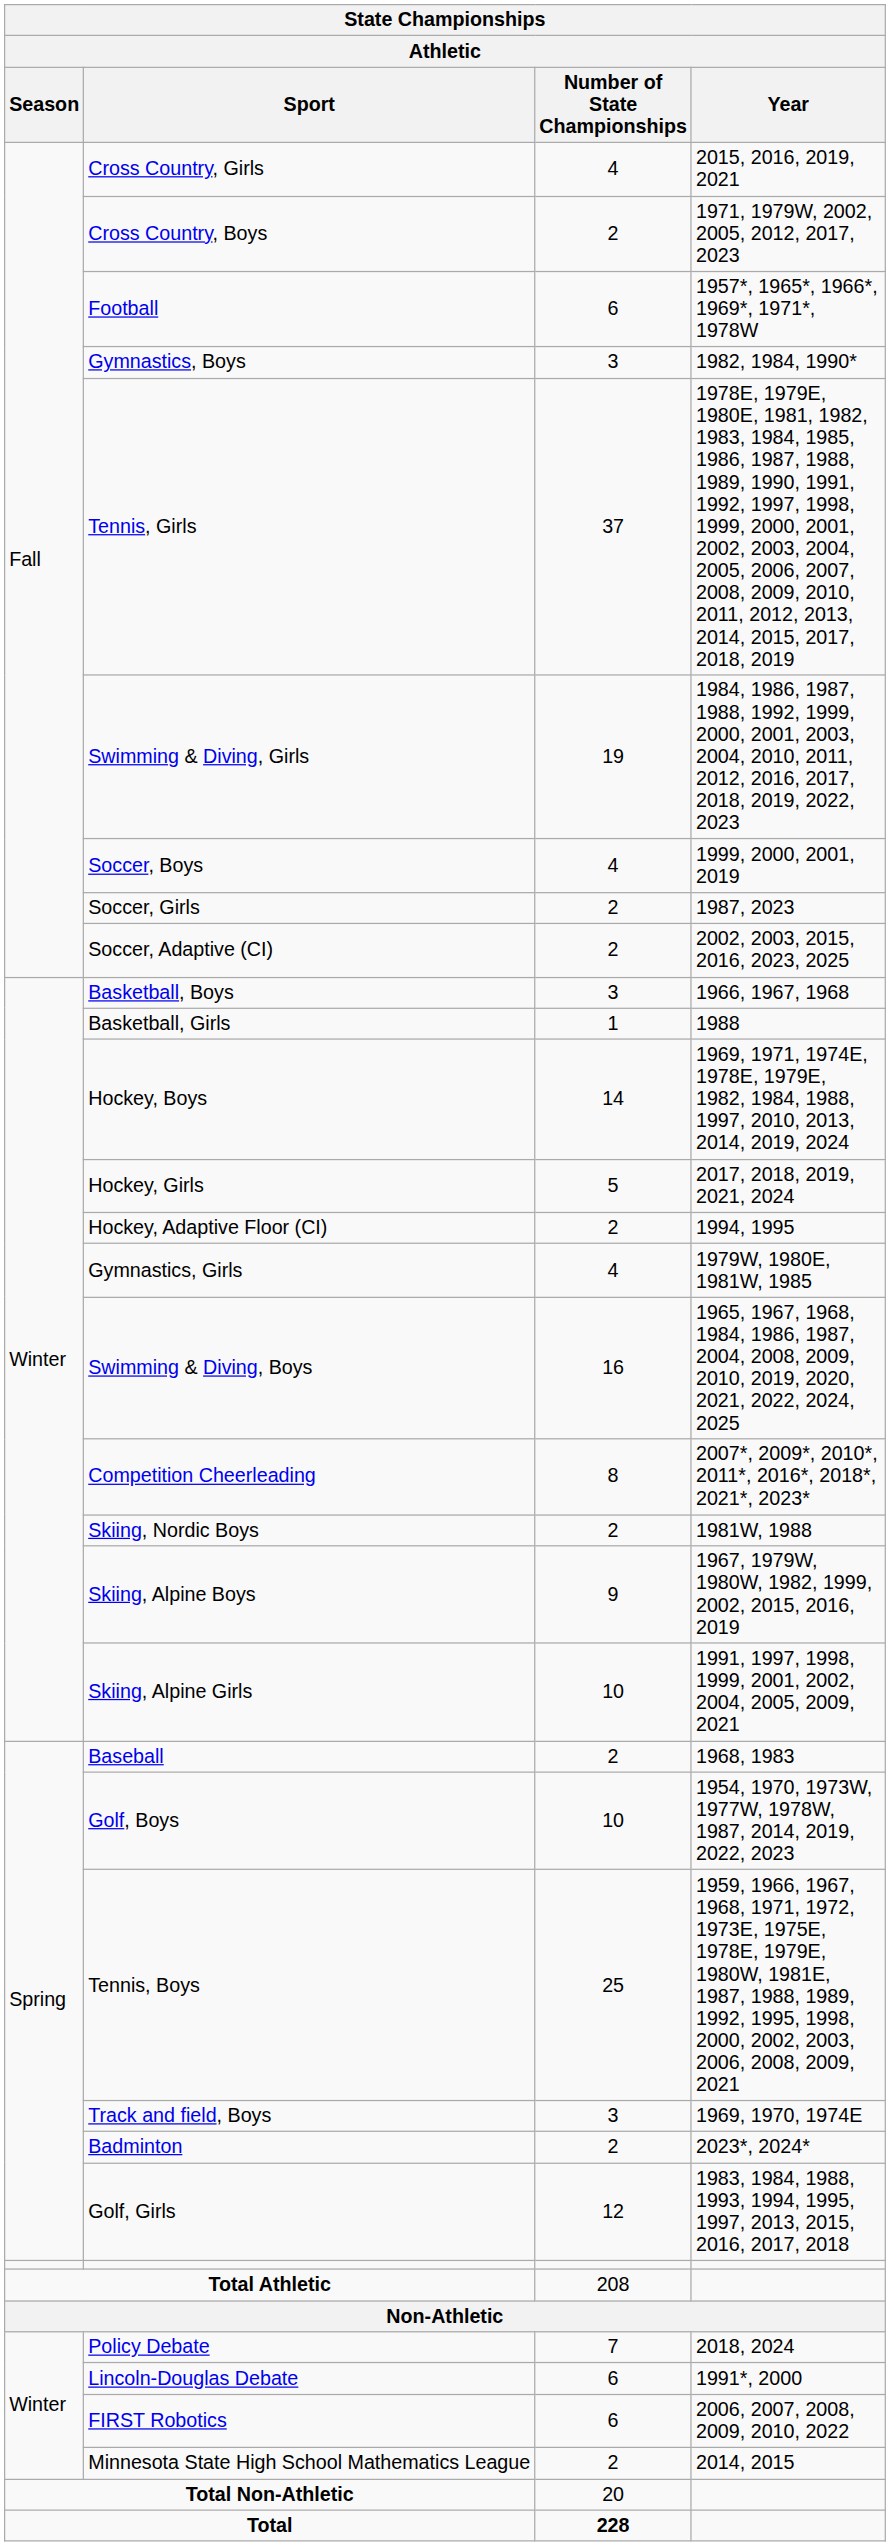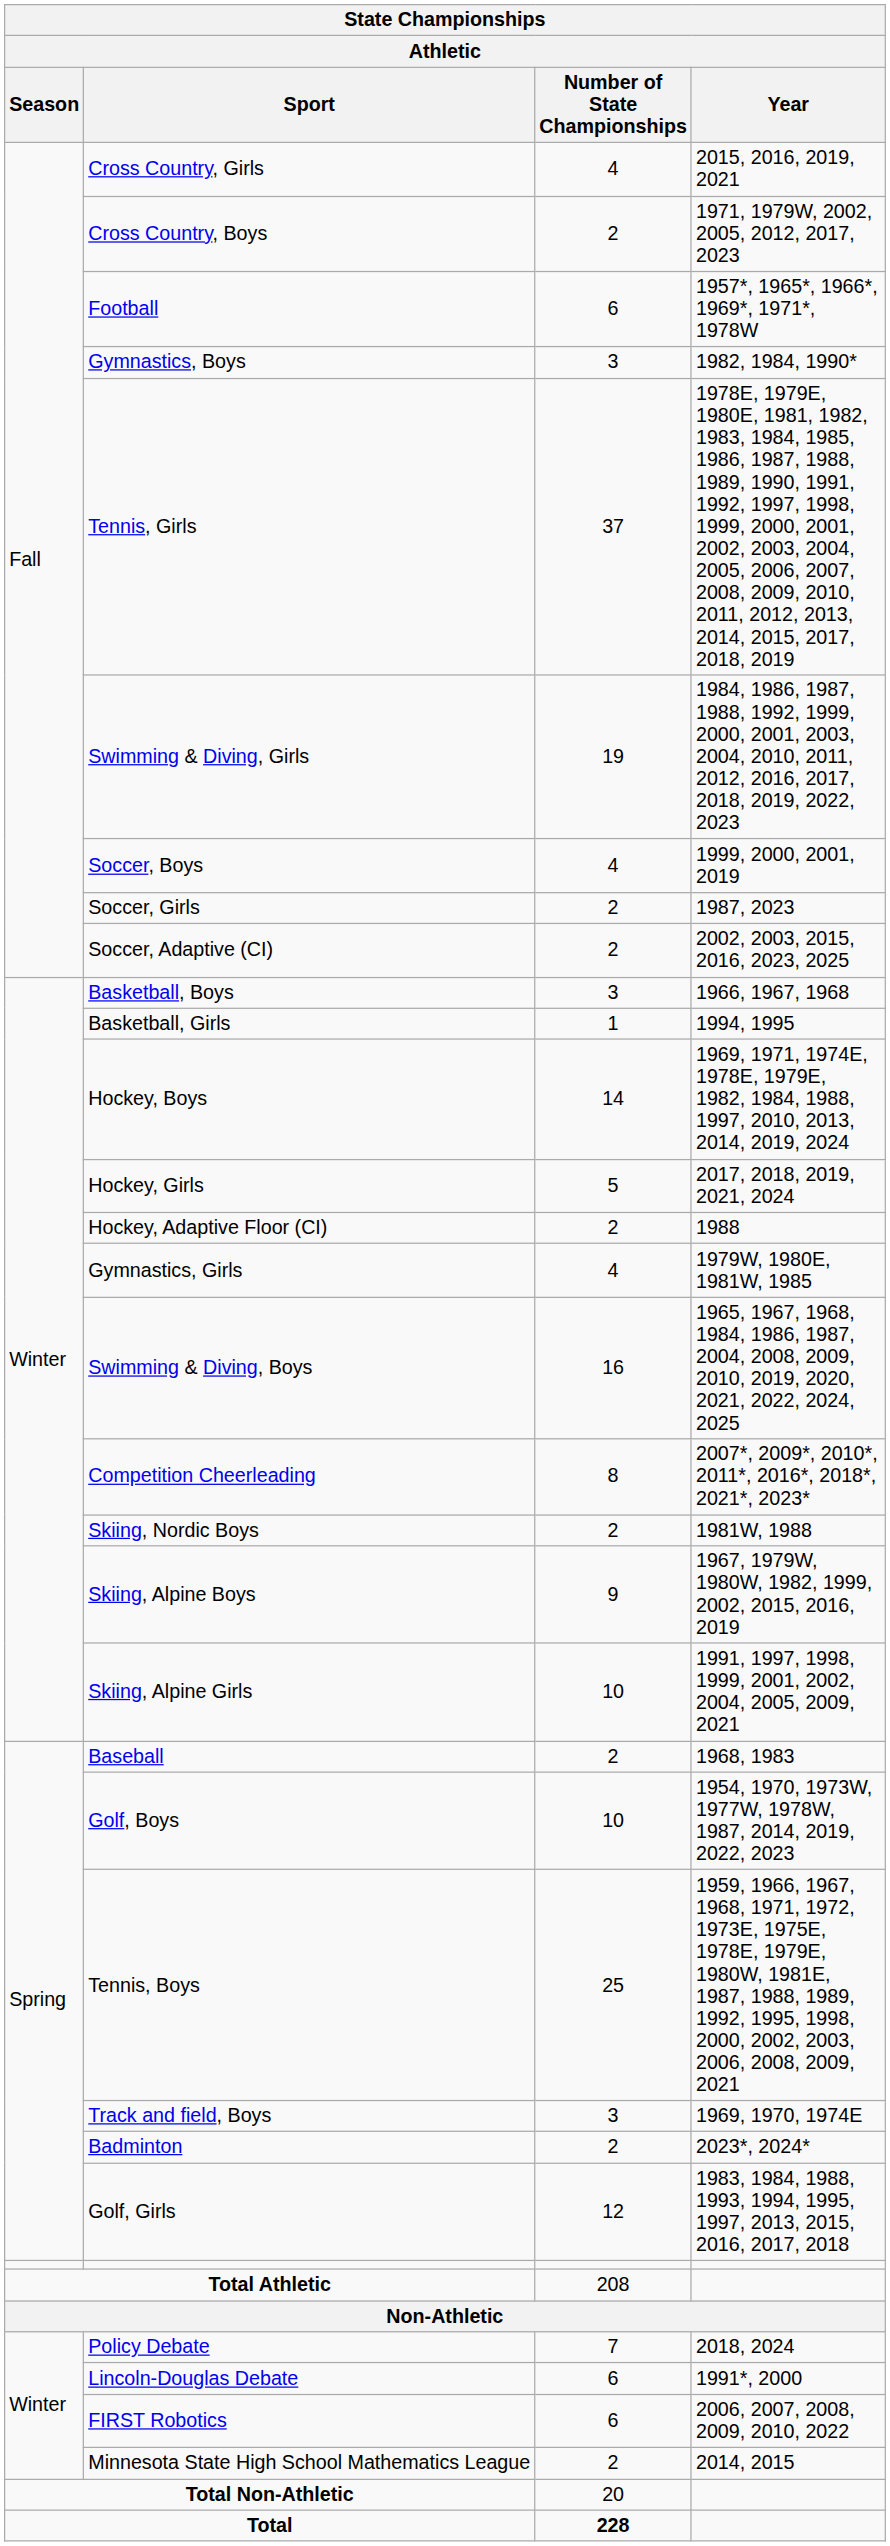Basketball, Girls | Year: 1988 -> 1994, 1995
Hockey, Adaptive Floor (CI) | Year: 1994, 1995 -> 1988
